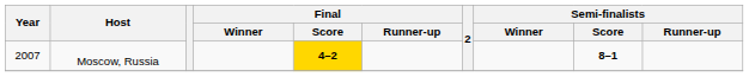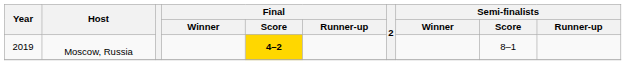Moscow, Russia | Year: 2007 -> 2019
Moscow, Russia | Semi-finalists / Score: bold -> normal
